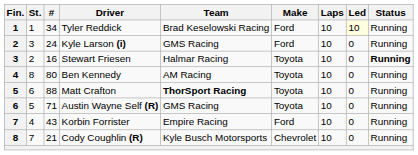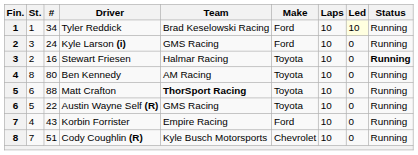Austin Wayne Self (R) | #: 71 -> 22
Cody Coughlin (R) | #: 21 -> 51
